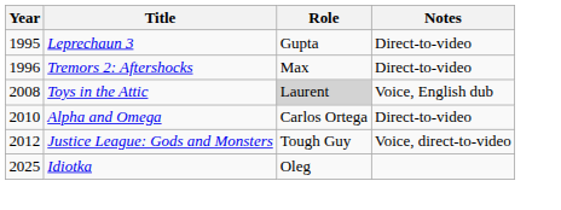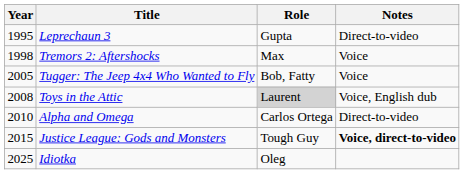Tremors 2: Aftershocks | Year: 1996 -> 1998
Tremors 2: Aftershocks | Notes: Direct-to-video -> Voice
+ row: 2005 | Tugger: The Jeep 4x4 Who Wanted to Fly | Bob, Fatty | Voice
Justice League: Gods and Monsters | Year: 2012 -> 2015
Justice League: Gods and Monsters | Notes: normal -> bold
